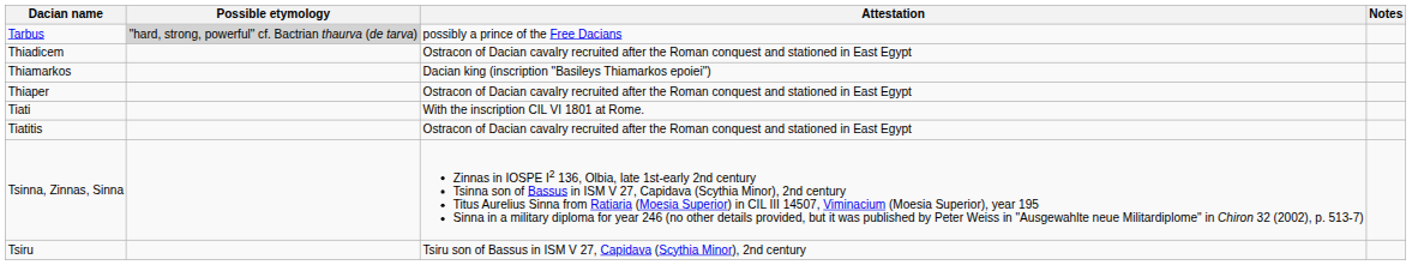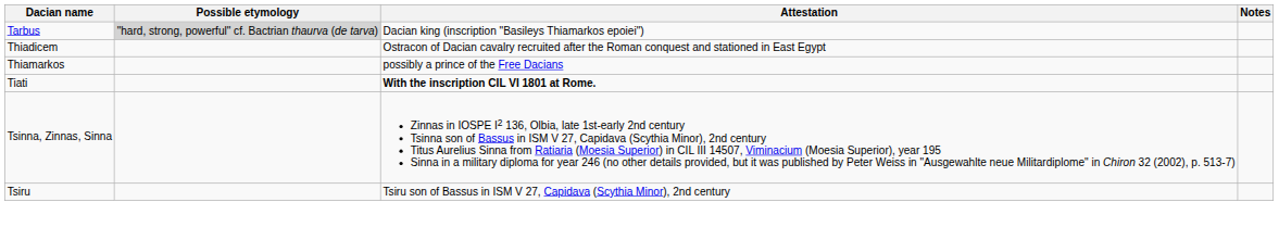Tarbus | Attestation: possibly a prince of the Free Dacians -> Dacian king (inscription "Basileys Thiamarkos epoiei")
Thiamarkos | Attestation: Dacian king (inscription "Basileys Thiamarkos epoiei") -> possibly a prince of the Free Dacians
- row: Thiaper | Ostracon of Dacian cavalry recruited after the Roman conquest and stationed in East Egypt
Tiati | Attestation: normal -> bold
- row: Tiatitis | Ostracon of Dacian cavalry recruited after the Roman conquest and stationed in East Egypt
